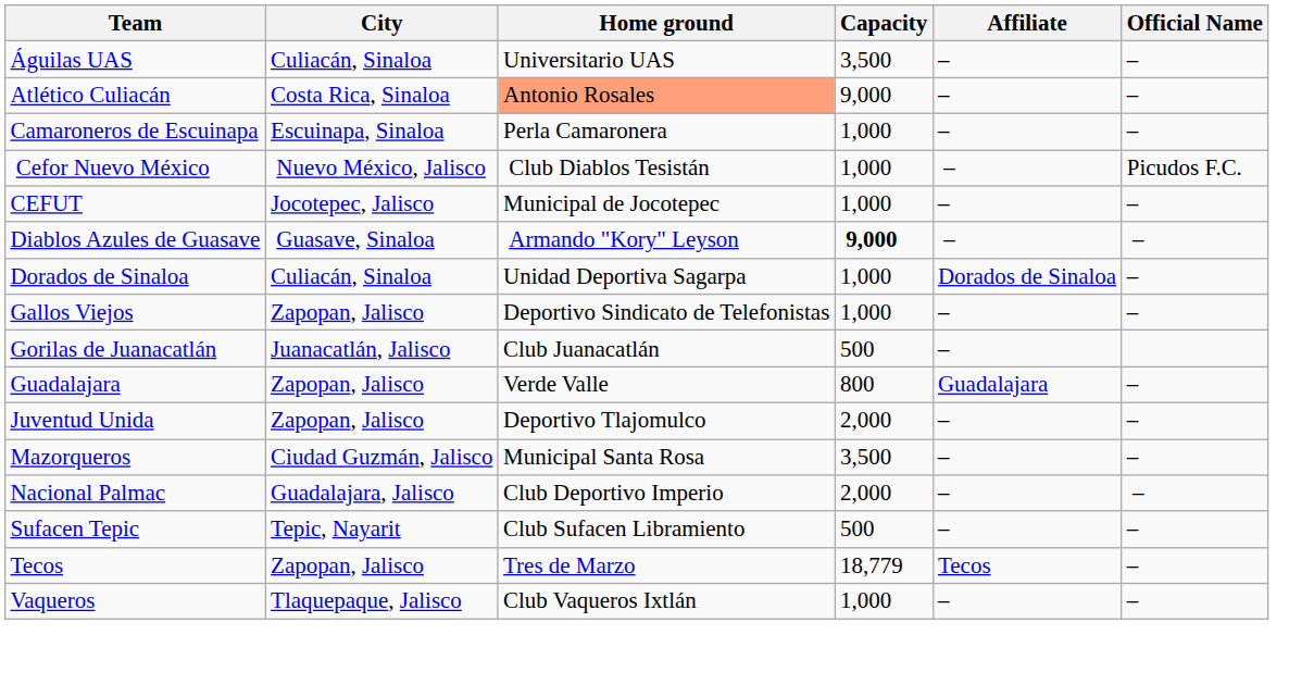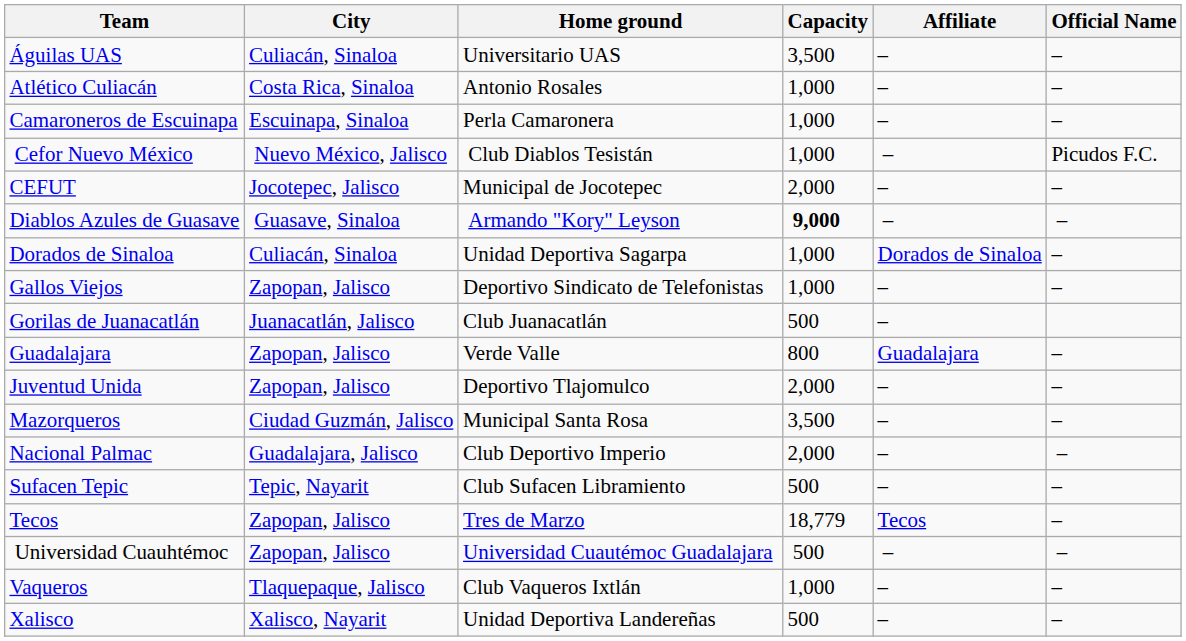Atlético Culiacán | Home ground: lightsalmon background -> no background
Atlético Culiacán | Capacity: 9,000 -> 1,000
CEFUT | Capacity: 1,000 -> 2,000
+ row: Universidad Cuauhtémoc | Zapopan, Jalisco | Universidad Cuautémoc Guadalajara | 500 | – | –
+ row: Xalisco | Xalisco, Nayarit | Unidad Deportiva Landereñas | 500 | – | –
